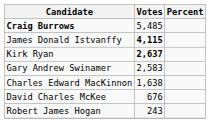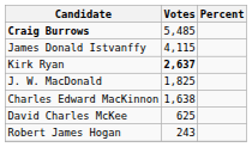James Donald Istvanffy | Votes: bold -> normal
- row: Gary Andrew Swinamer | 2,583
+ row: J. W. MacDonald | 1,825
David Charles McKee | Votes: 676 -> 625
